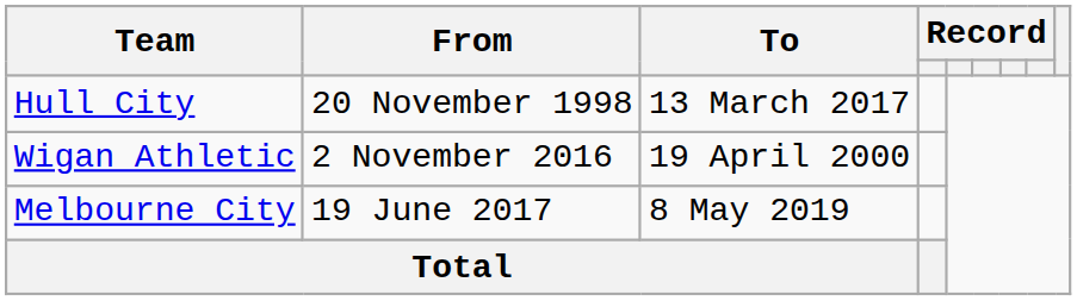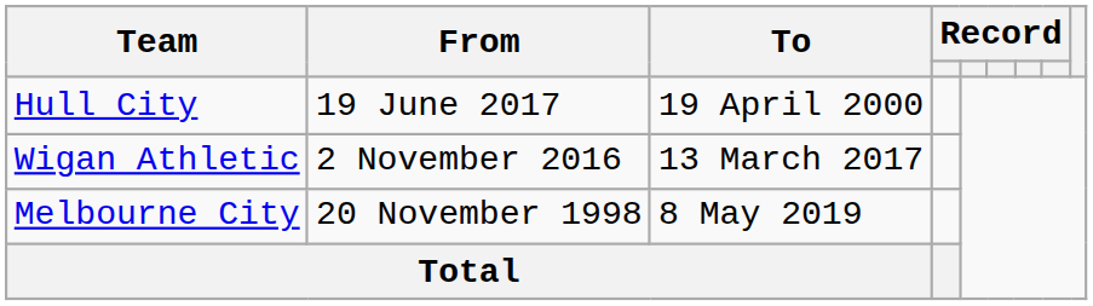Hull City | From: 20 November 1998 -> 19 June 2017
Hull City | To: 13 March 2017 -> 19 April 2000
Wigan Athletic | To: 19 April 2000 -> 13 March 2017
Melbourne City | From: 19 June 2017 -> 20 November 1998
